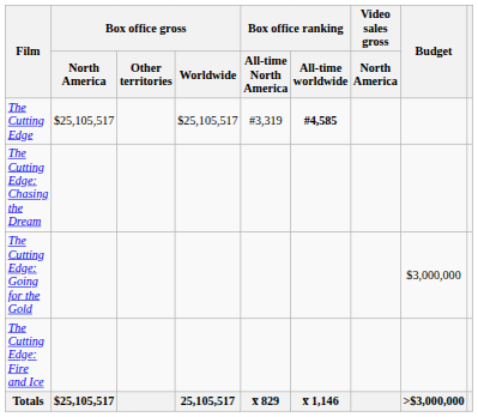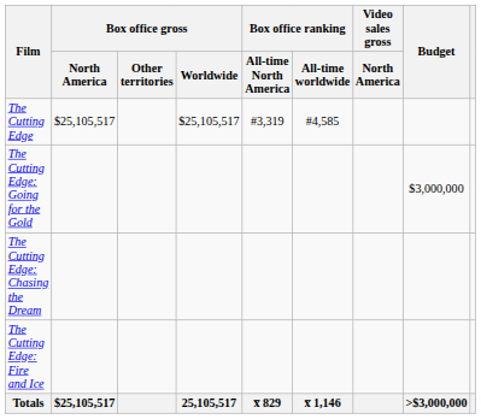The Cutting Edge | Box office ranking / All-time worldwide: bold -> normal
rows swapped: The Cutting Edge: Going for the Gold <-> The Cutting Edge: Chasing the Dream
